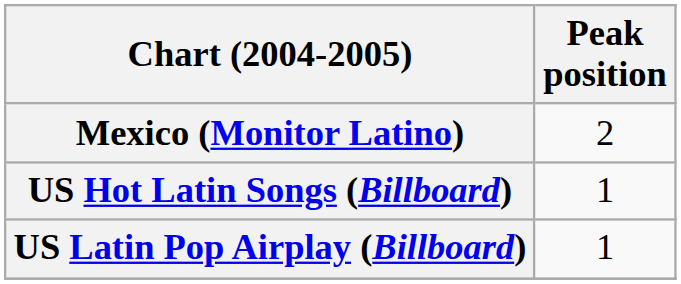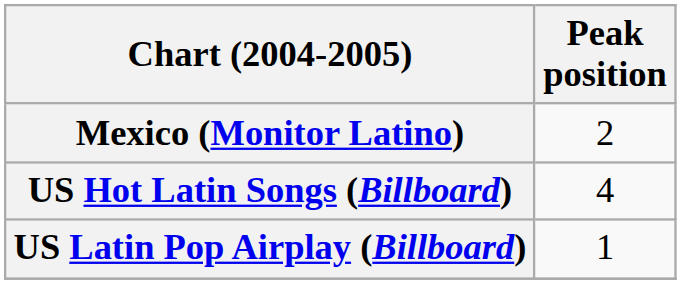US Hot Latin Songs (Billboard) | Peak position: 1 -> 4
